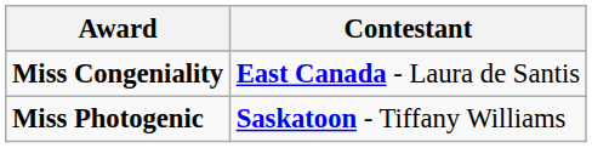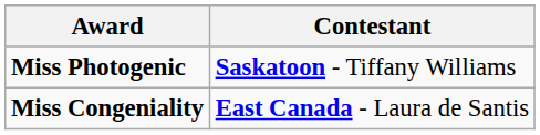rows swapped: Miss Congeniality <-> Miss Photogenic
